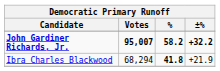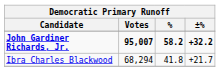Ibra Charles Blackwood | %: bold -> normal
Ibra Charles Blackwood | ±%: +21.9 -> +21.7
